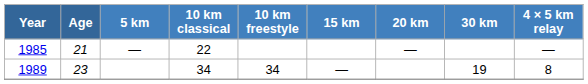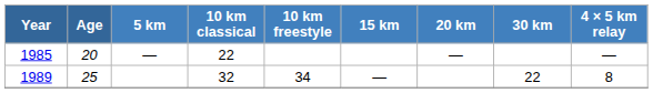1985 | Age: 21 -> 20
1989 | Age: 23 -> 25
1989 | 10 km classical: 34 -> 32
1989 | 30 km: 19 -> 22
